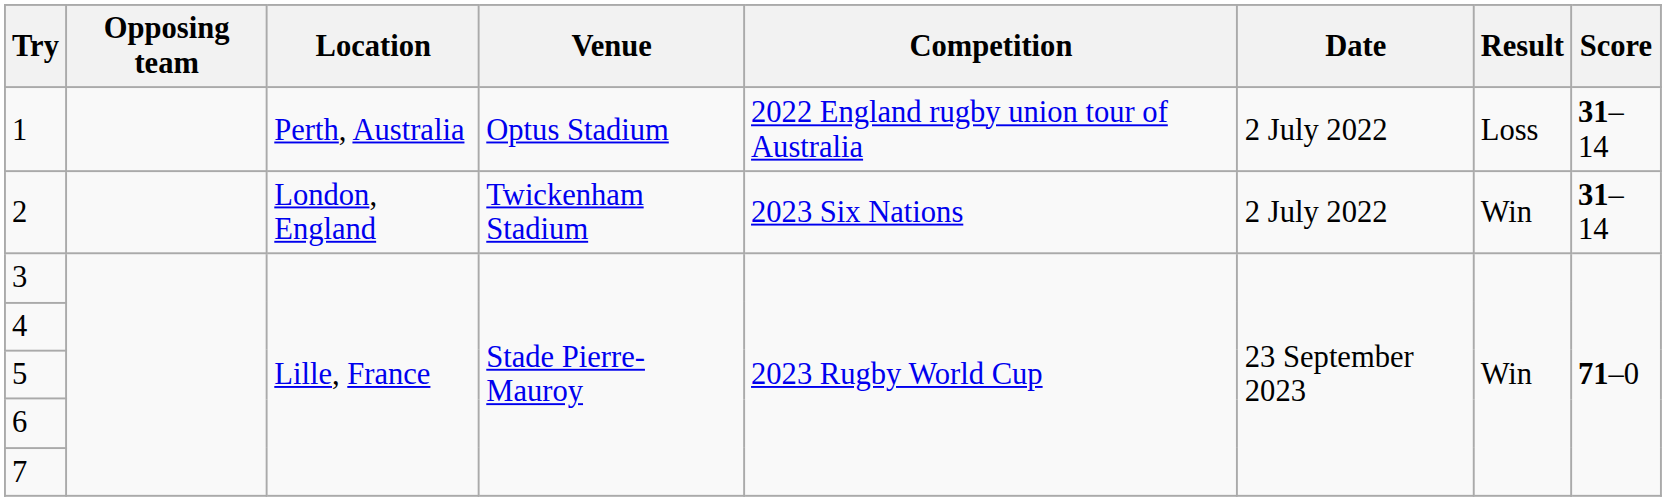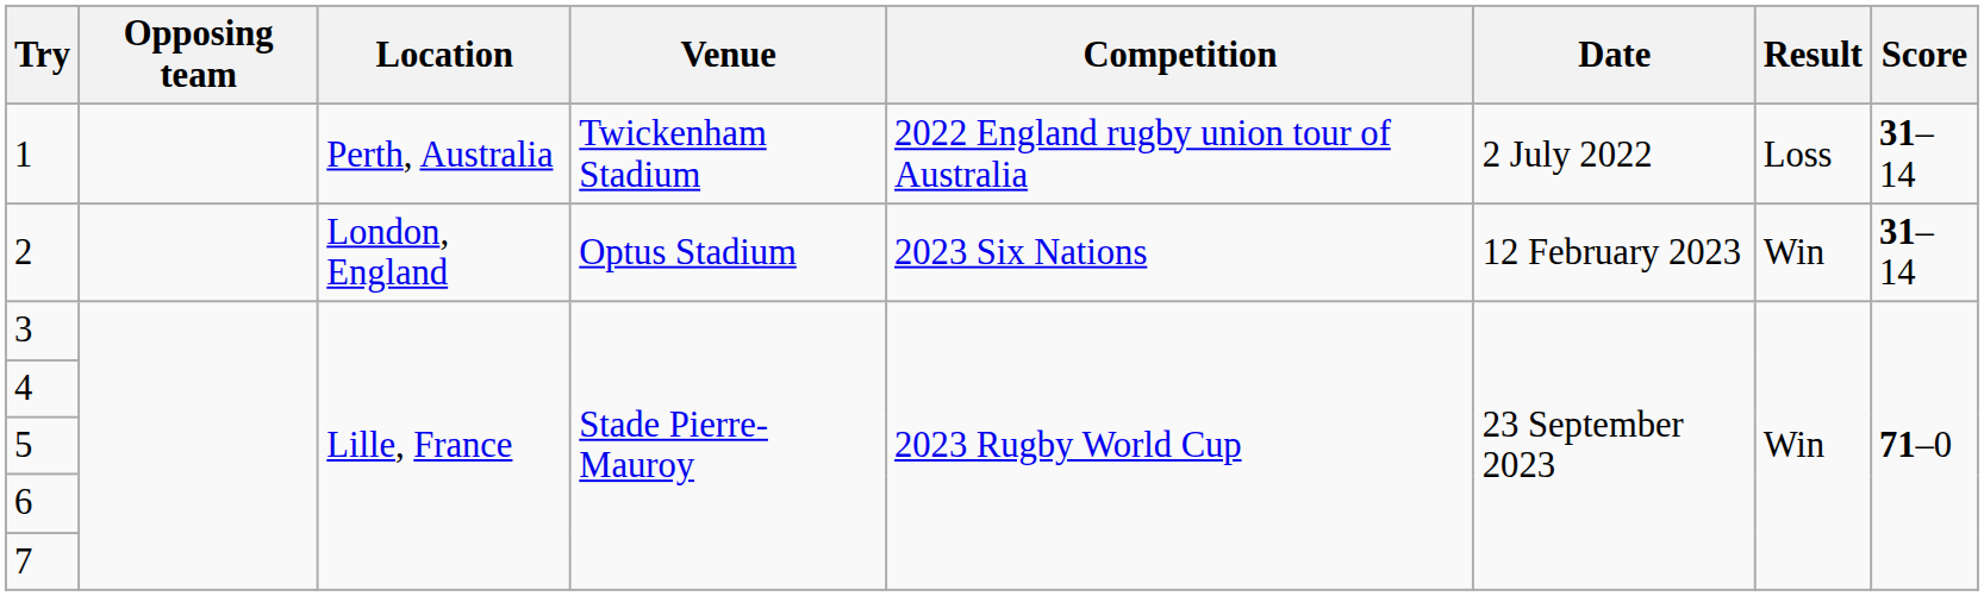1 | Venue: Optus Stadium -> Twickenham Stadium
2 | Venue: Twickenham Stadium -> Optus Stadium
2 | Date: 2 July 2022 -> 12 February 2023
